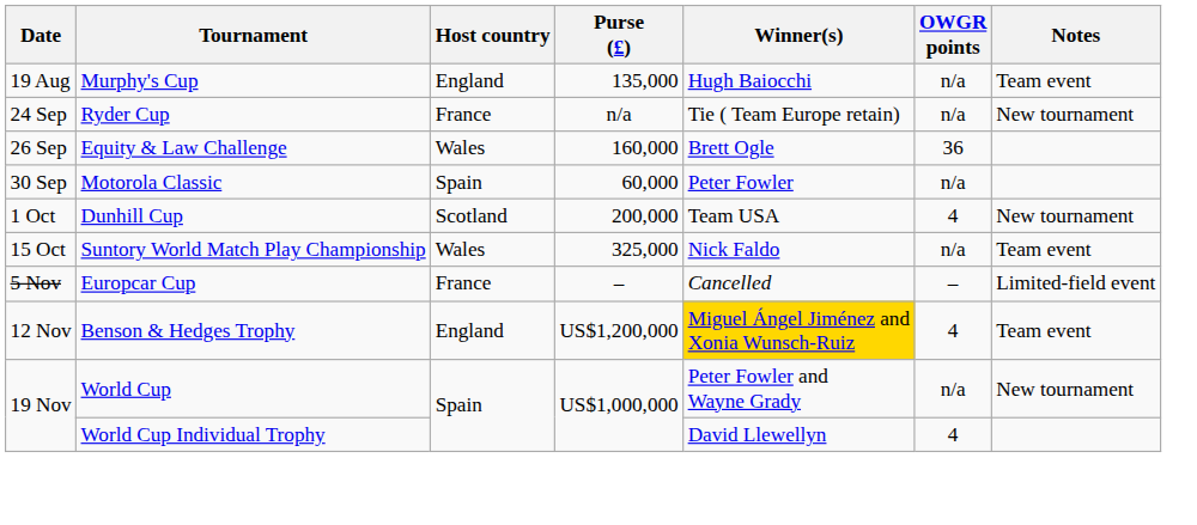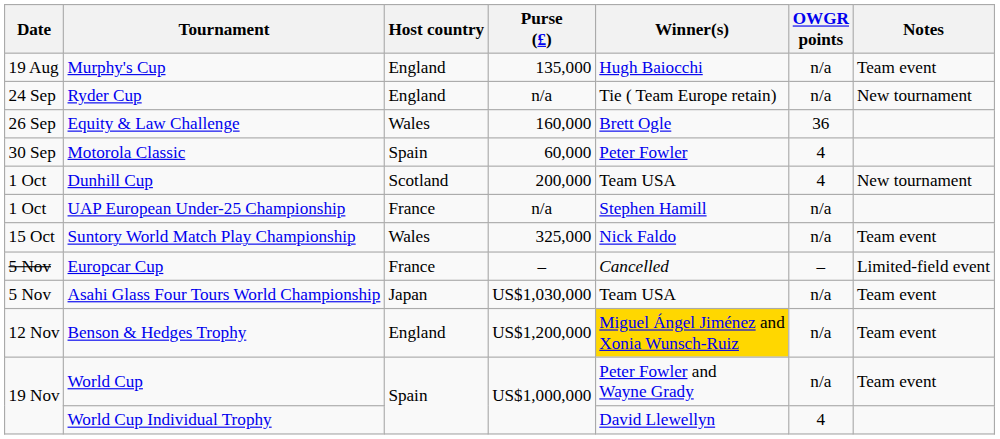Ryder Cup | Host country: France -> England
Motorola Classic | OWGR points: n/a -> 4
+ row: 1 Oct | UAP European Under-25 Championship | France | n/a | Stephen Hamill | n/a
+ row: 5 Nov | Asahi Glass Four Tours World Championship | Japan | US$1,030,000 | Team USA | n/a | Team event
Benson & Hedges Trophy | OWGR points: 4 -> n/a
World Cup | Notes: New tournament -> Team event
